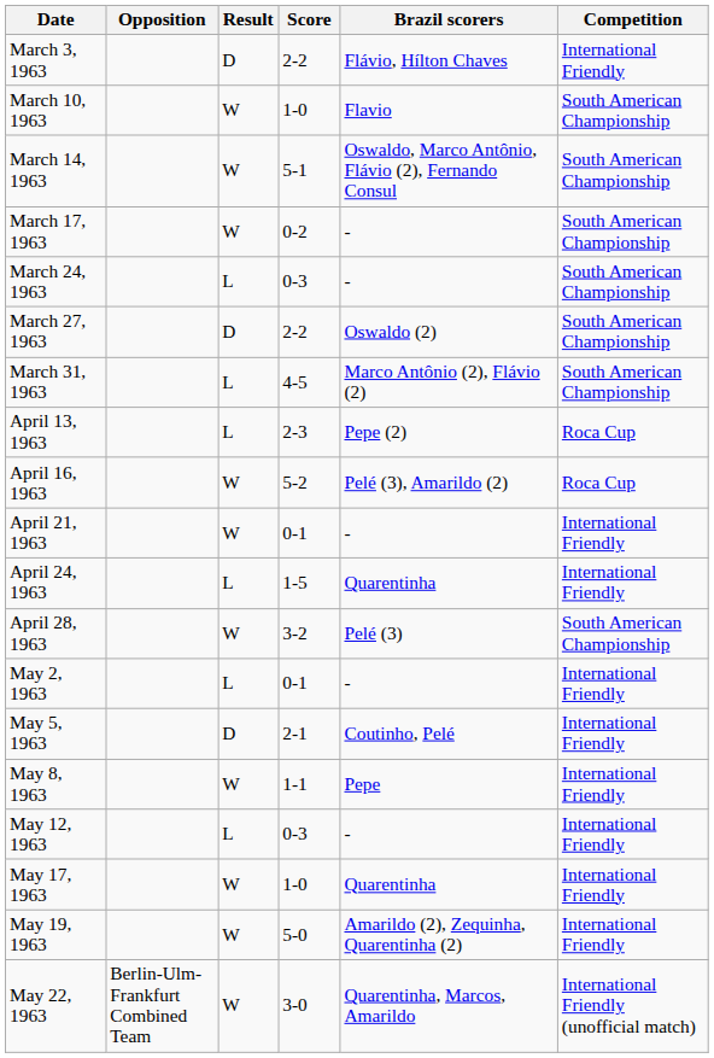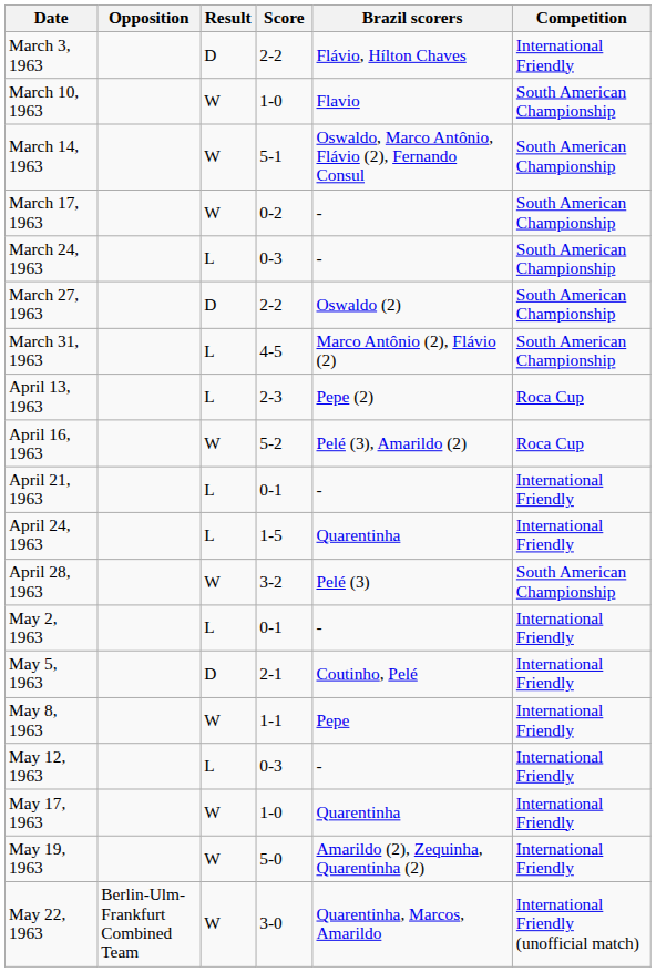April 21, 1963 | Result: W -> L
